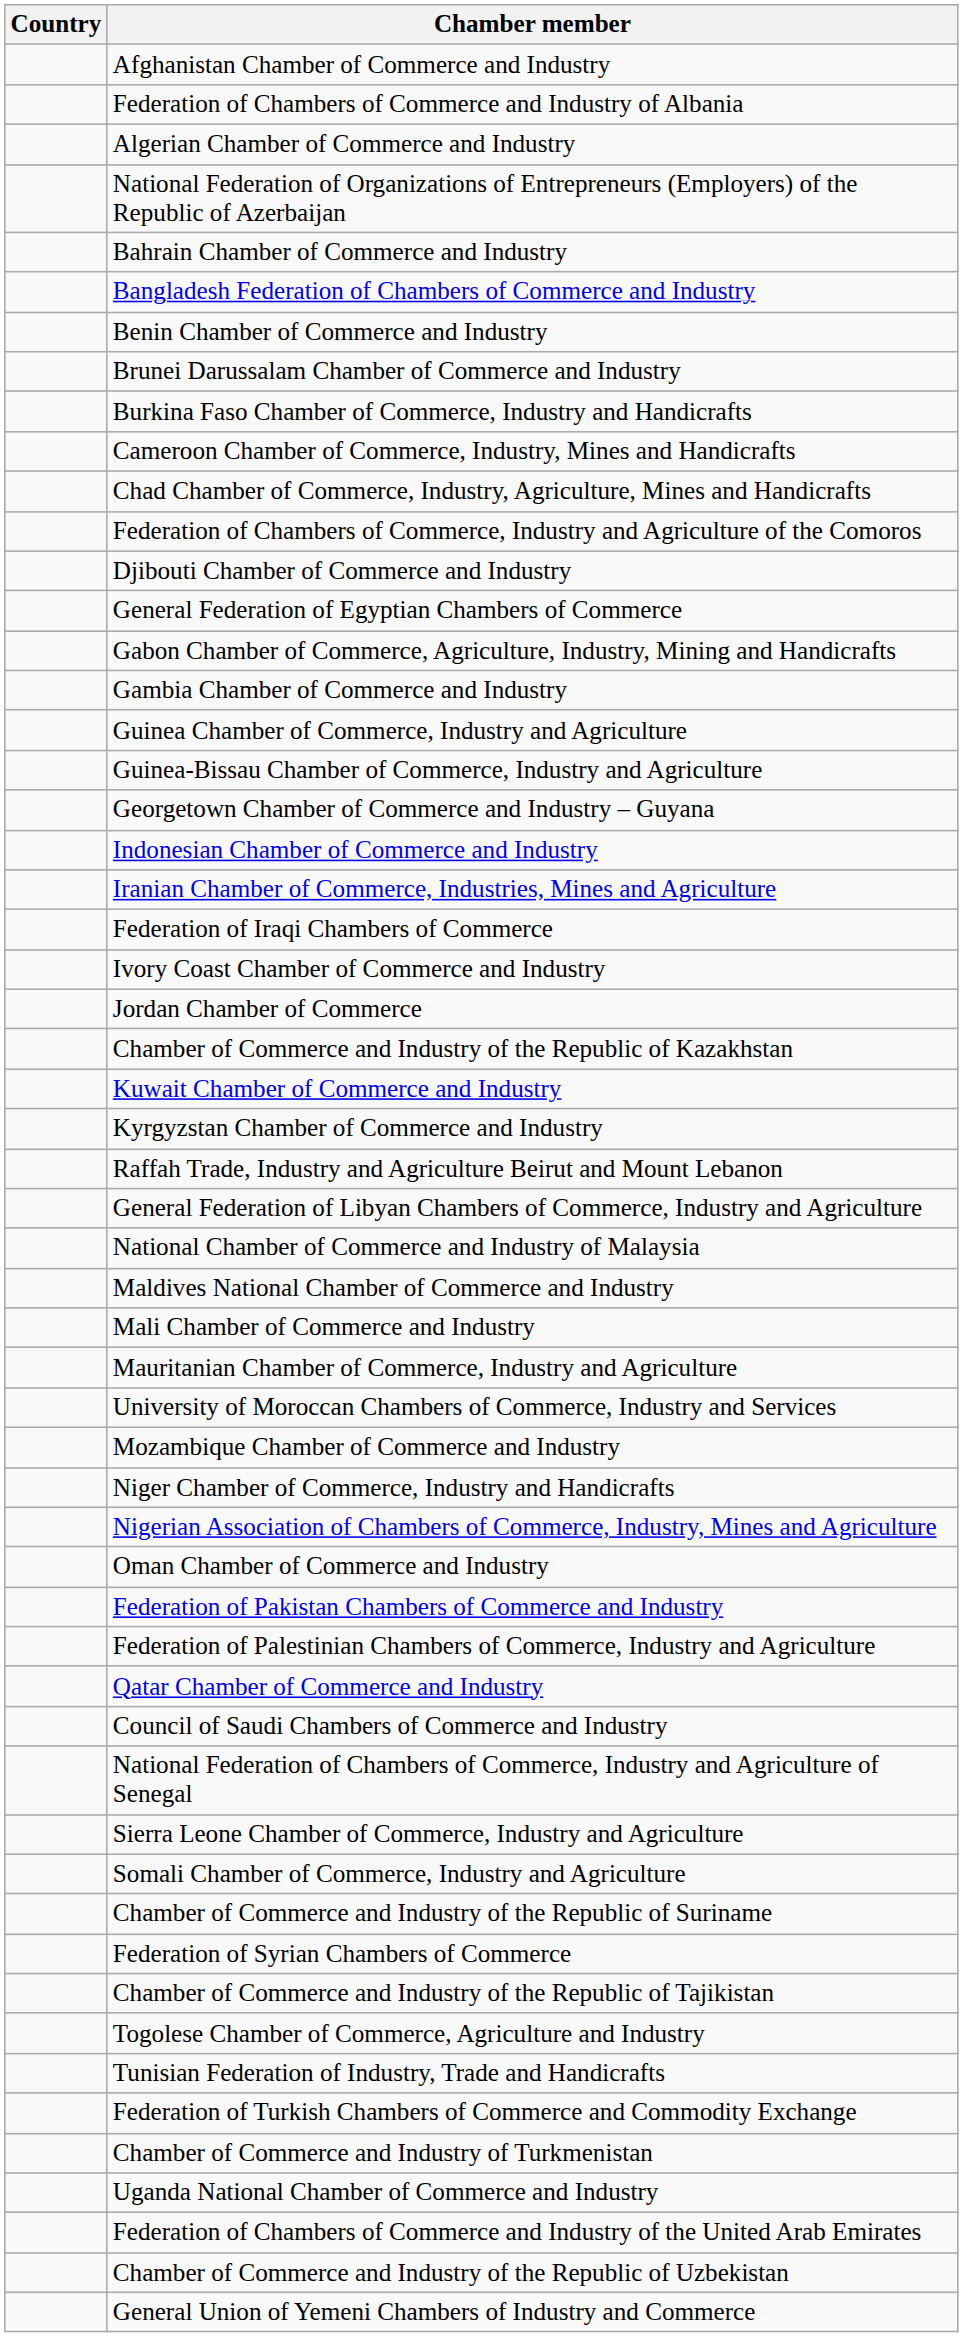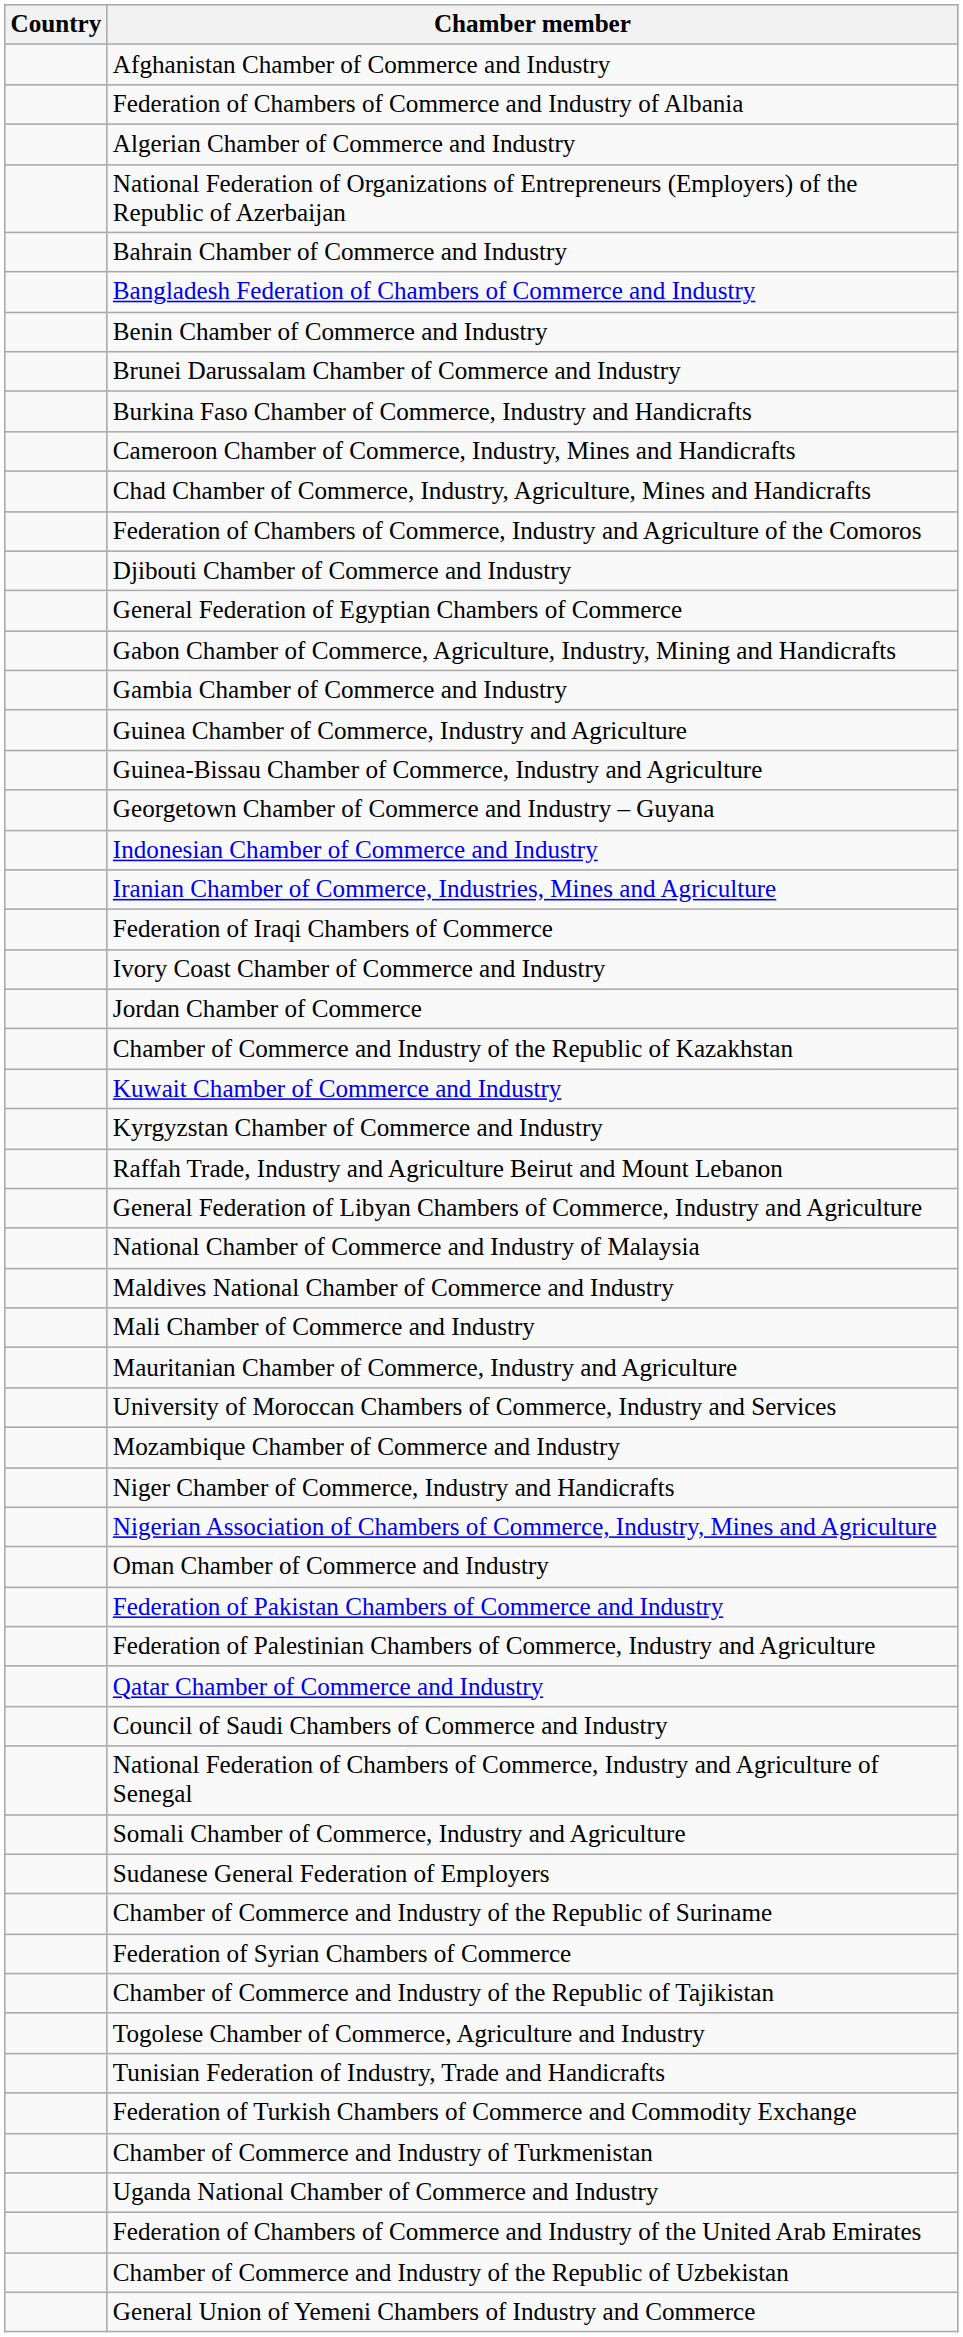- row: Sierra Leone Chamber of Commerce, Industry and Agriculture
+ row: Sudanese General Federation of Employers
